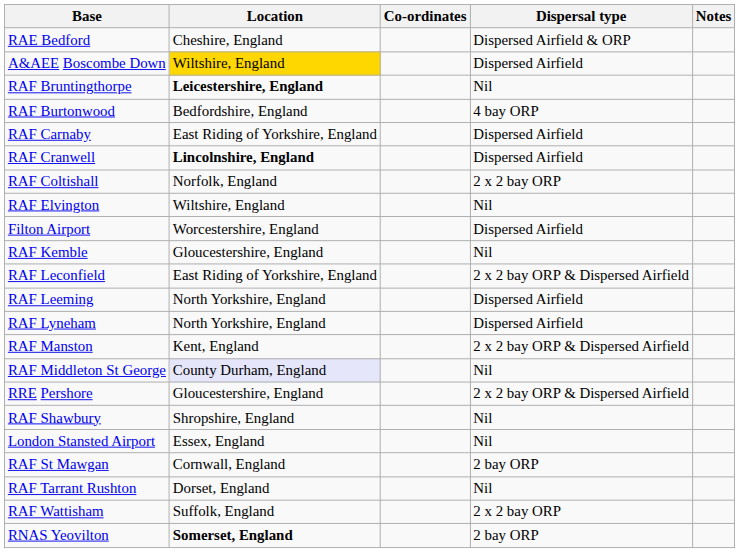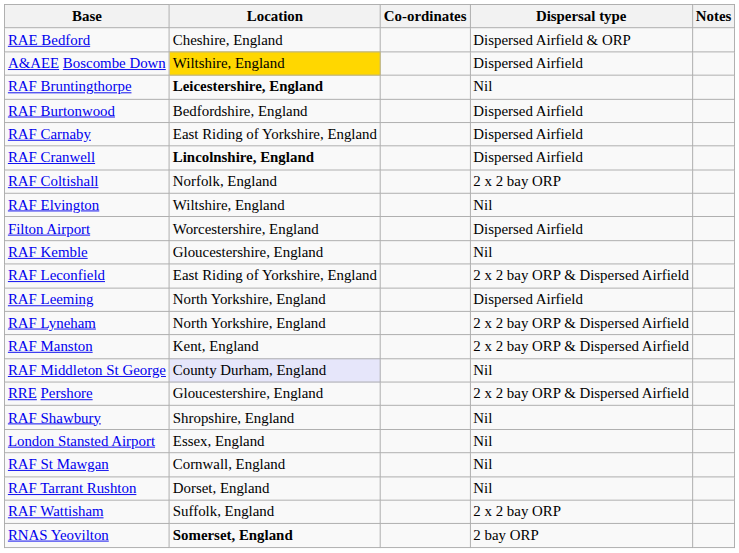RAF Burtonwood | Dispersal type: 4 bay ORP -> Dispersed Airfield
RAF Lyneham | Dispersal type: Dispersed Airfield -> 2 x 2 bay ORP & Dispersed Airfield
RAF St Mawgan | Dispersal type: 2 bay ORP -> Nil
